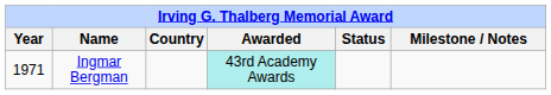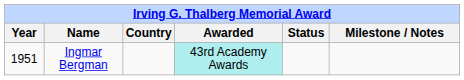Ingmar Bergman | Year: 1971 -> 1951
